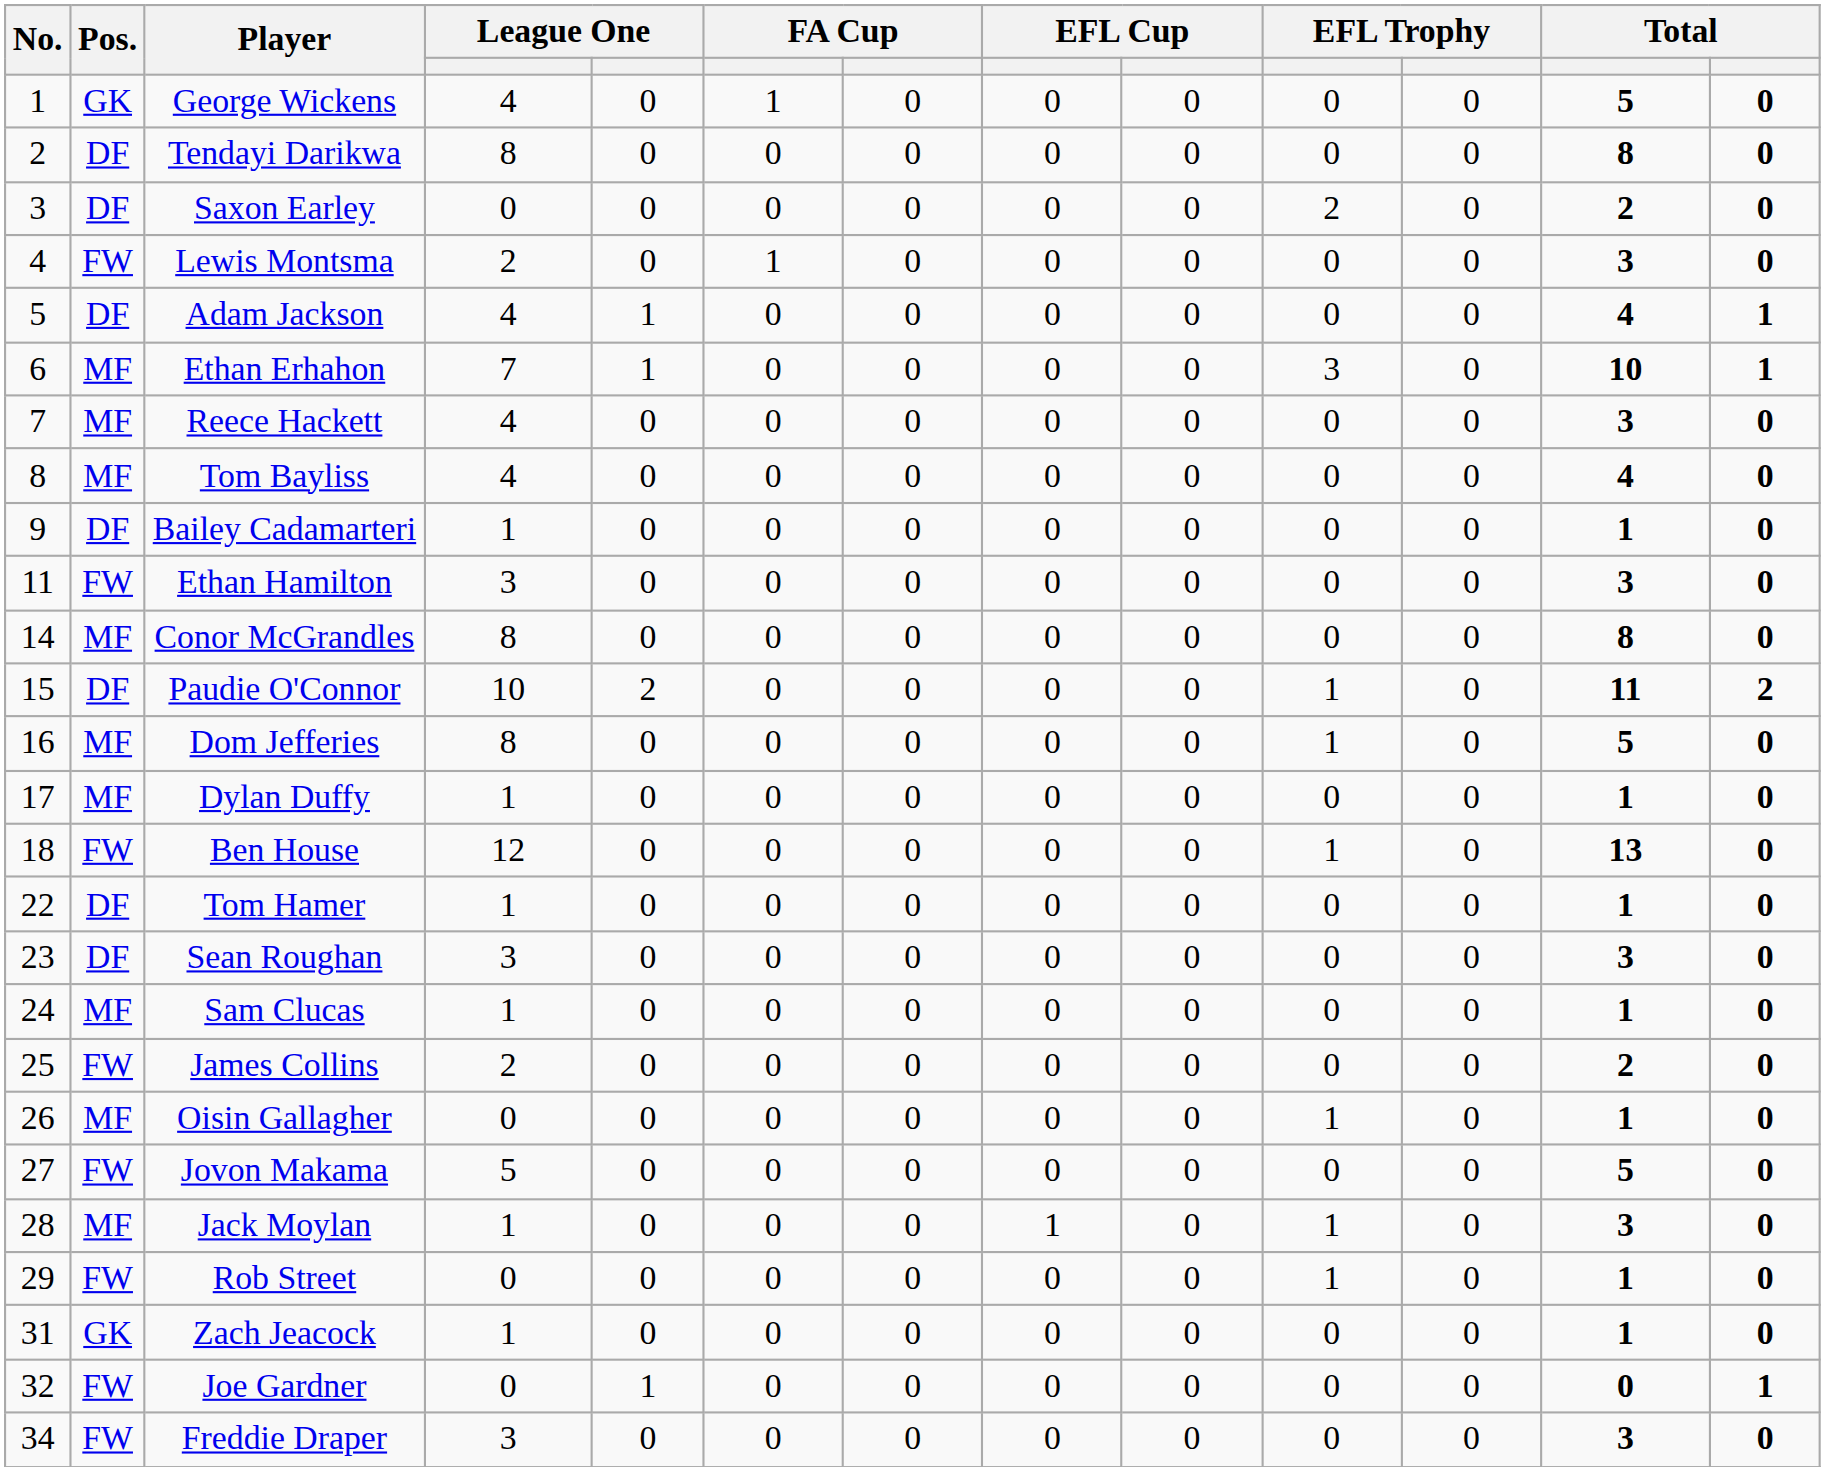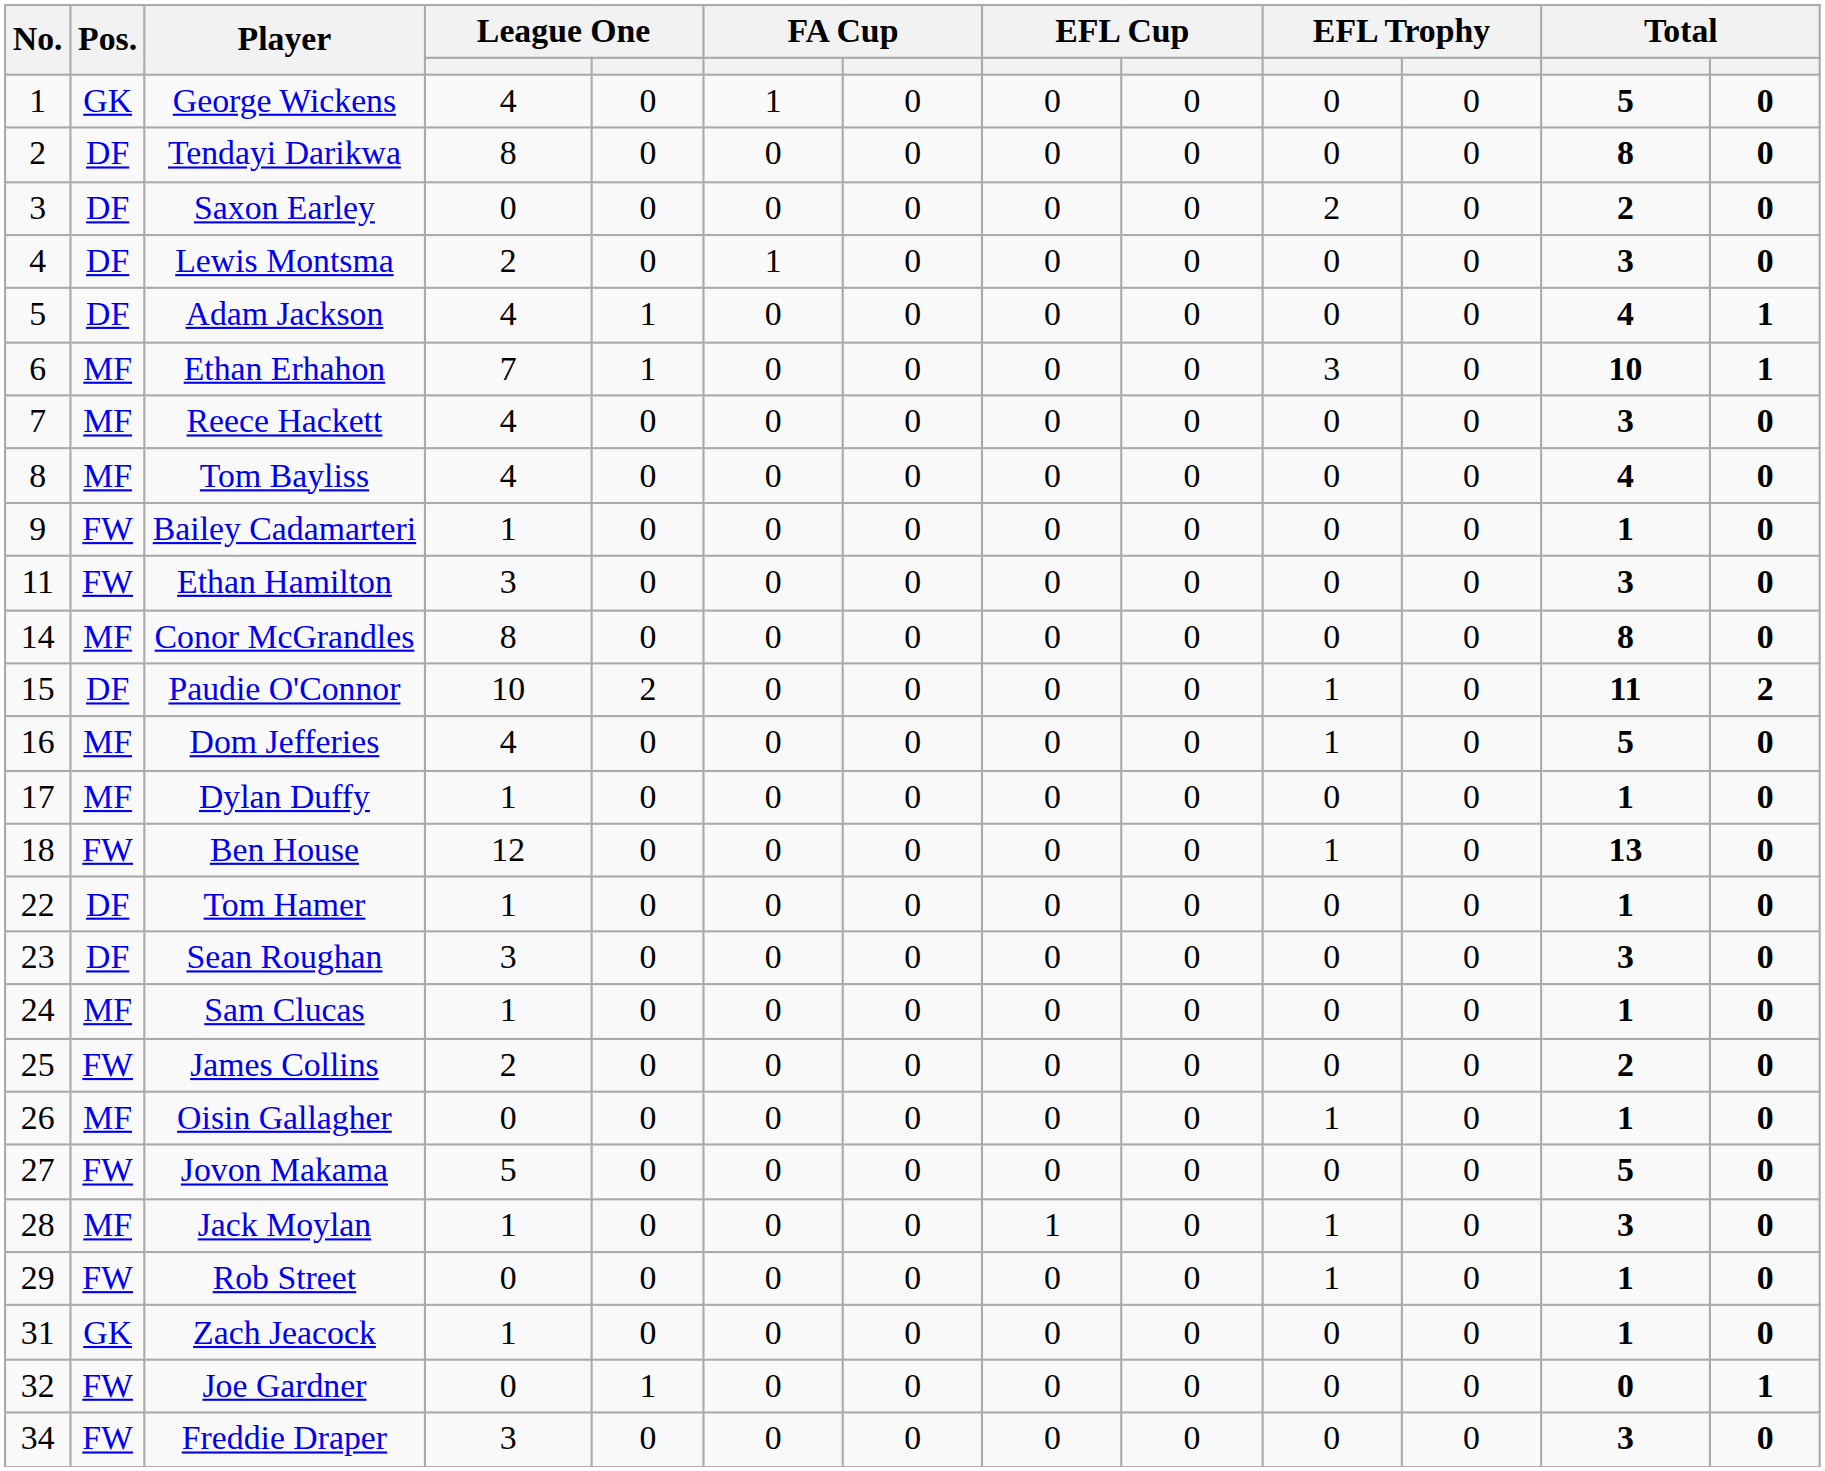Lewis Montsma | Pos.: FW -> DF
Bailey Cadamarteri | Pos.: DF -> FW
Dom Jefferies | column 4: 8 -> 4
